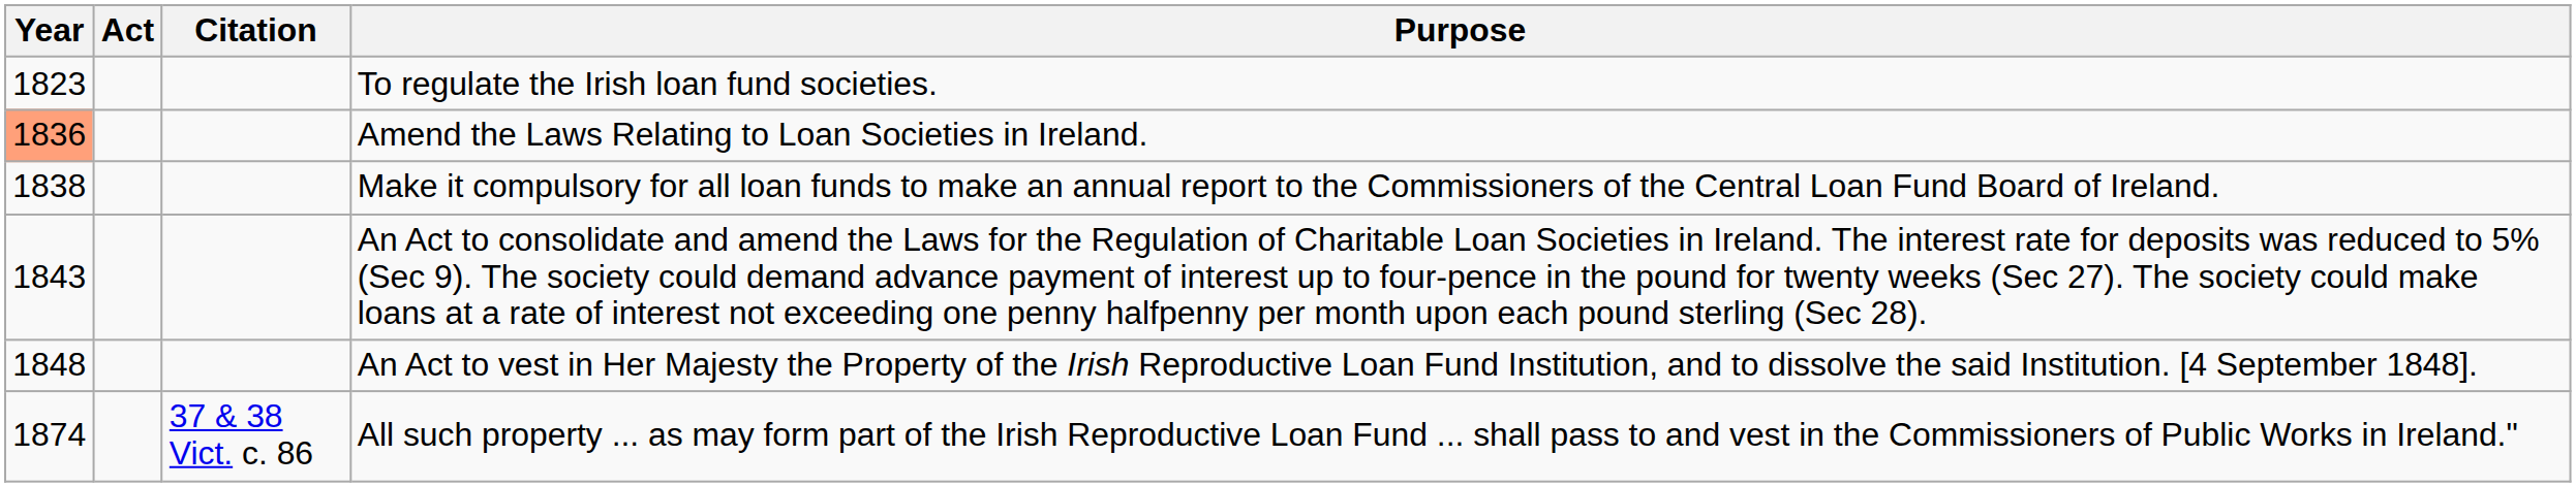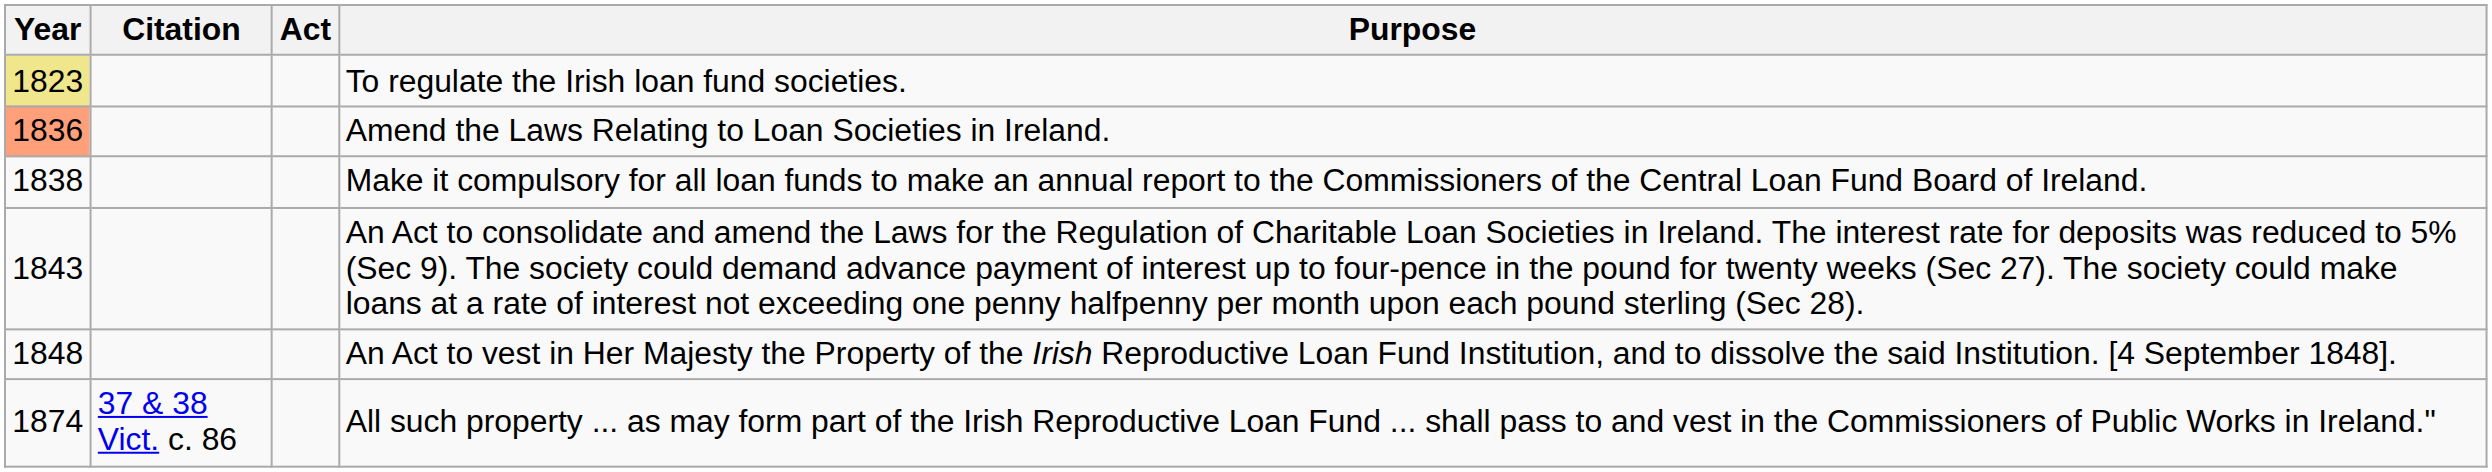columns swapped: Act <-> Citation
To regulate the Irish loan fund societies. | Year: no background -> khaki background
